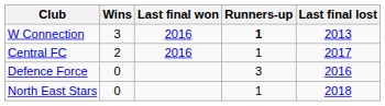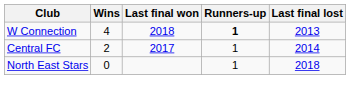W Connection | Wins: 3 -> 4
W Connection | Last final won: 2016 -> 2018
Central FC | Last final won: 2016 -> 2017
Central FC | Last final lost: 2017 -> 2014
- row: Defence Force | 0 | 3 | 2016
